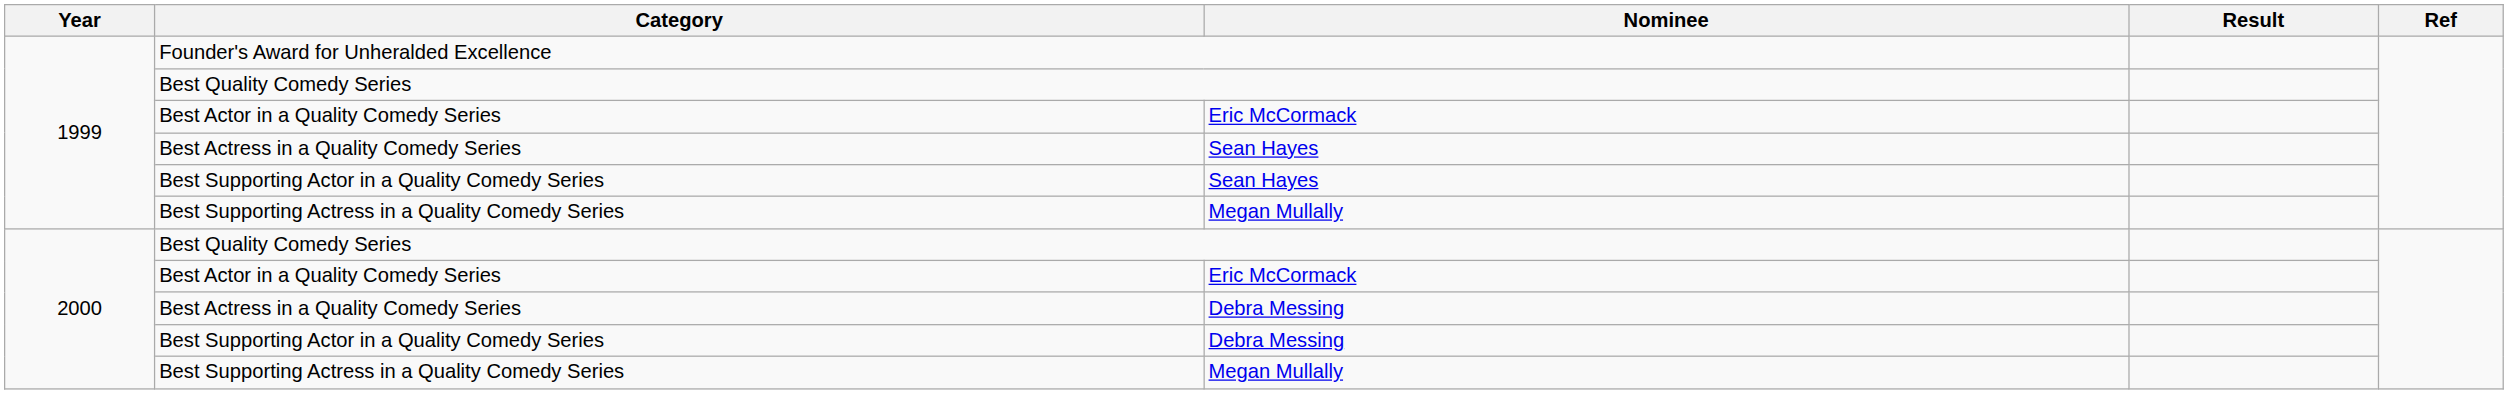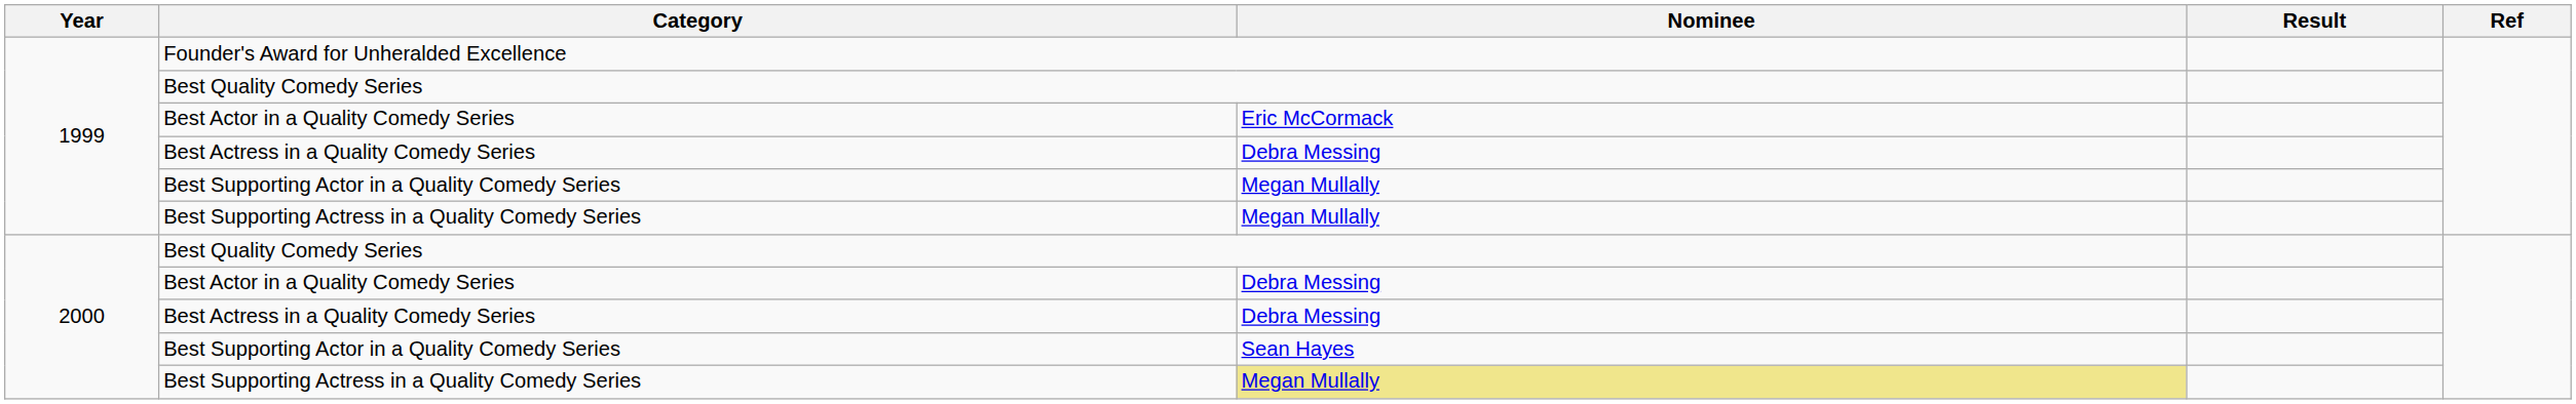1999 / Best Actress in a Quality Comedy Series | Nominee: Sean Hayes -> Debra Messing
1999 / Best Supporting Actor in a Quality Comedy Series | Nominee: Sean Hayes -> Megan Mullally
2000 / Best Actor in a Quality Comedy Series | Nominee: Eric McCormack -> Debra Messing
2000 / Best Supporting Actor in a Quality Comedy Series | Nominee: Debra Messing -> Sean Hayes
2000 / Best Supporting Actress in a Quality Comedy Series | Nominee: no background -> khaki background
